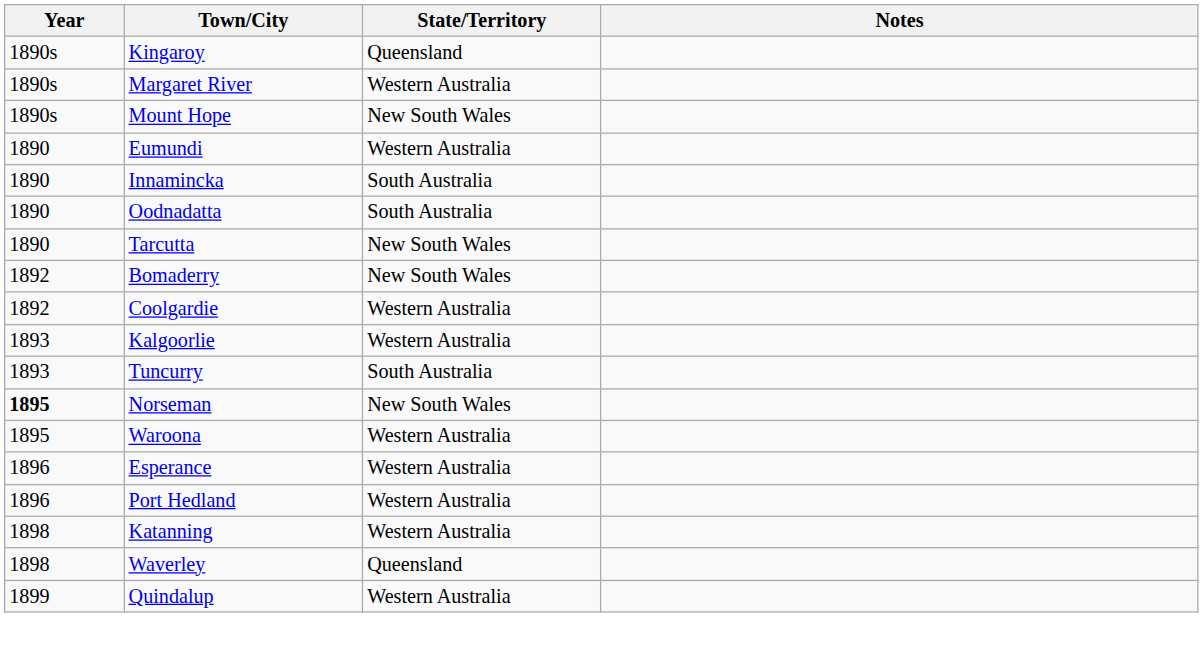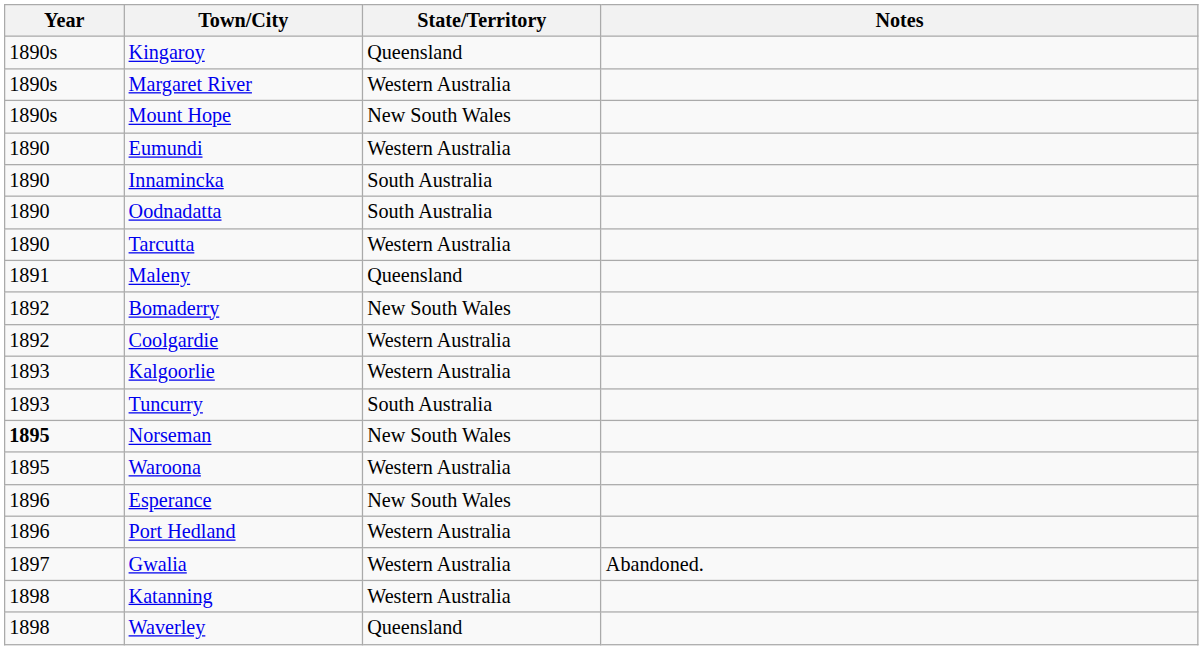Tarcutta | State/Territory: New South Wales -> Western Australia
+ row: 1891 | Maleny | Queensland
Esperance | State/Territory: Western Australia -> New South Wales
+ row: 1897 | Gwalia | Western Australia | Abandoned.
- row: 1899 | Quindalup | Western Australia
